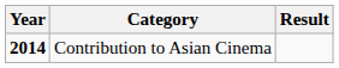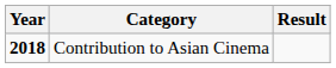Contribution to Asian Cinema | Year: 2014 -> 2018
